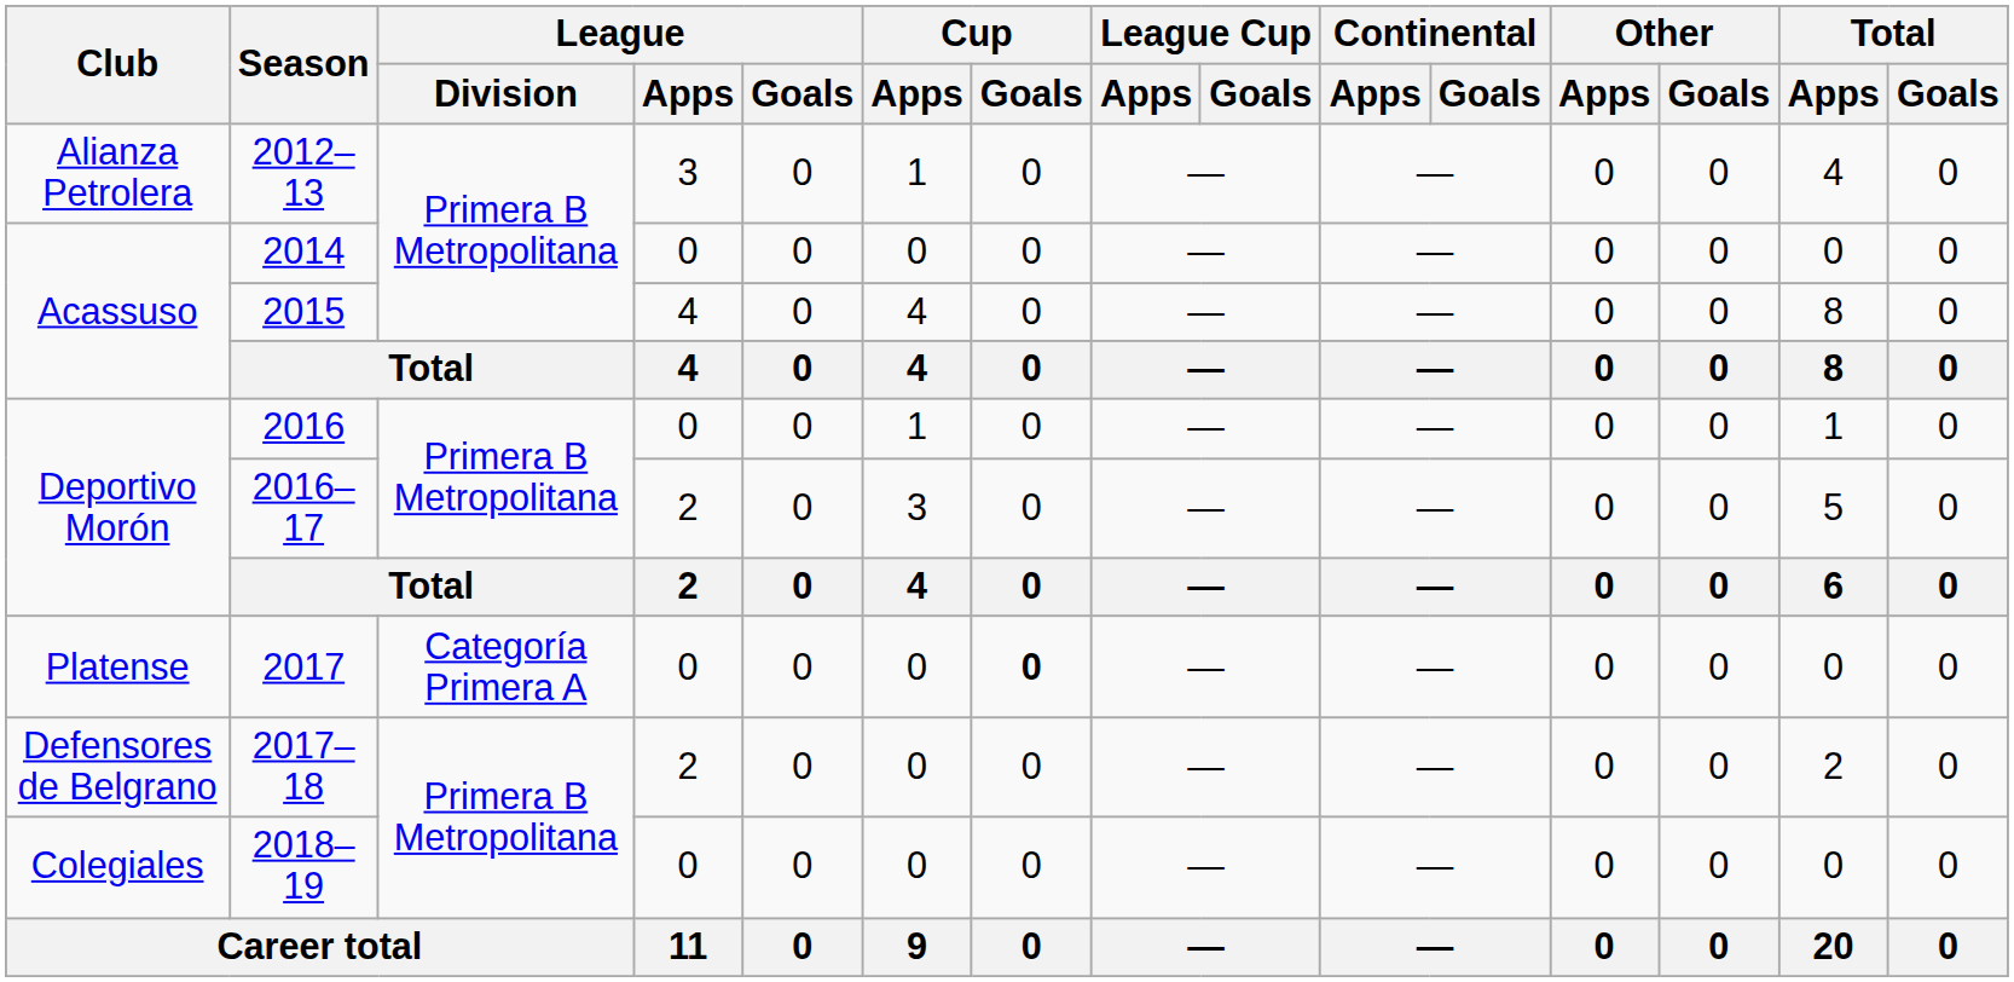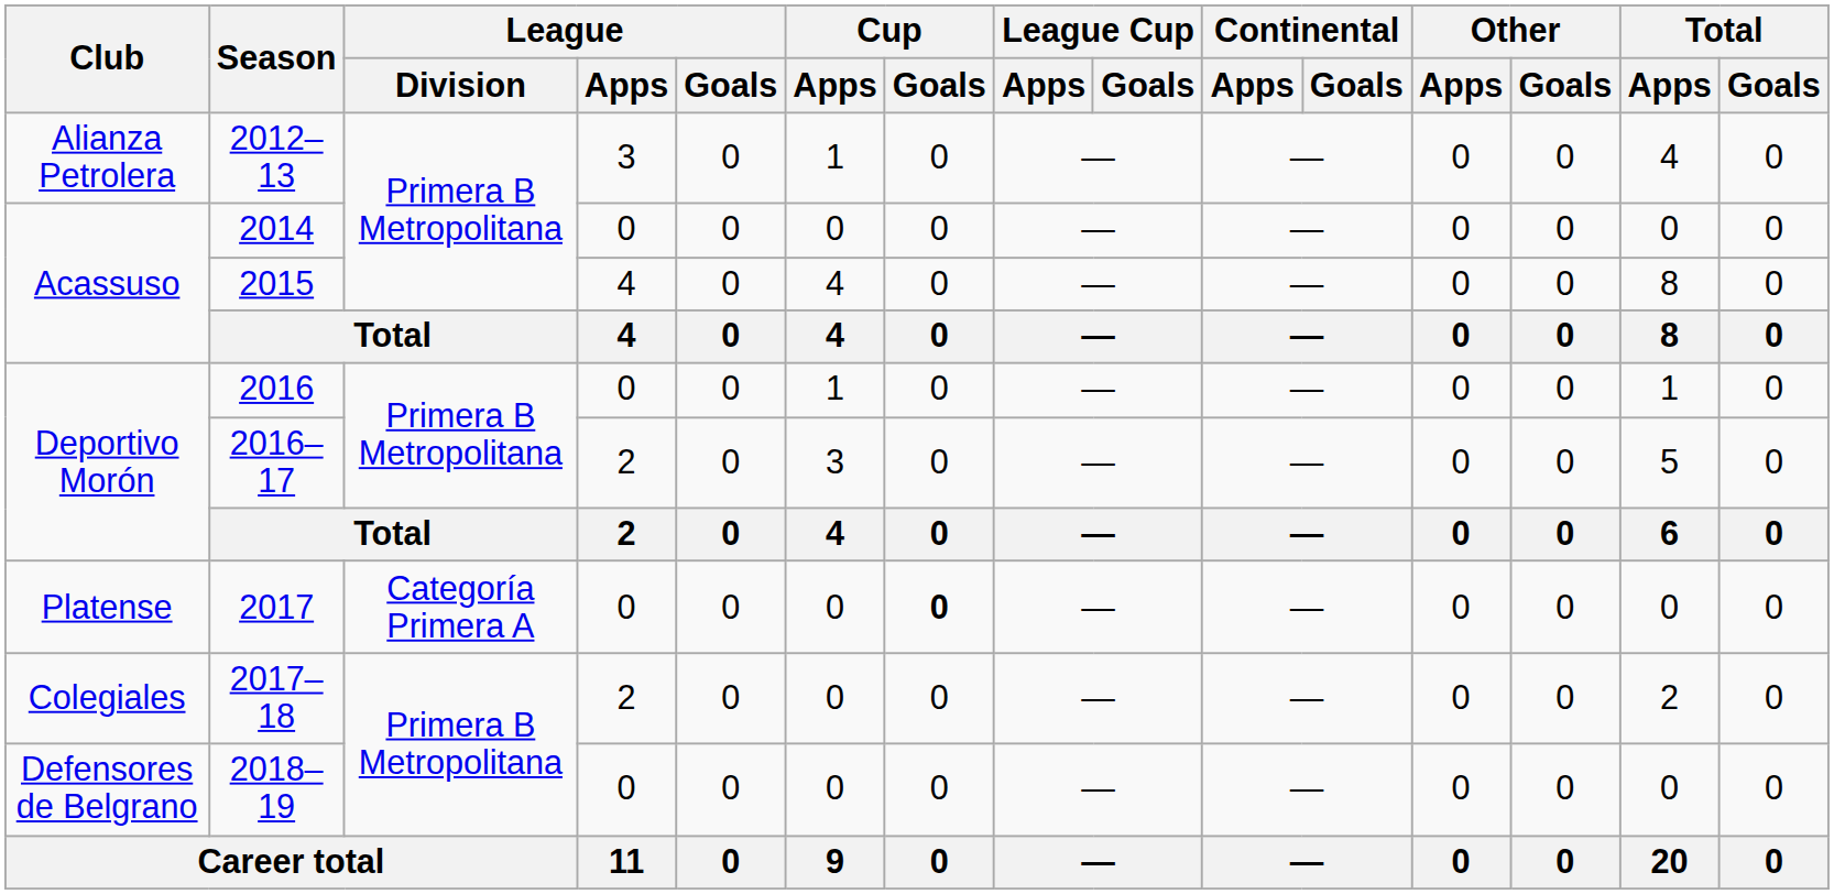2017–18 | Club: Defensores de Belgrano -> Colegiales
2018–19 | Club: Colegiales -> Defensores de Belgrano
